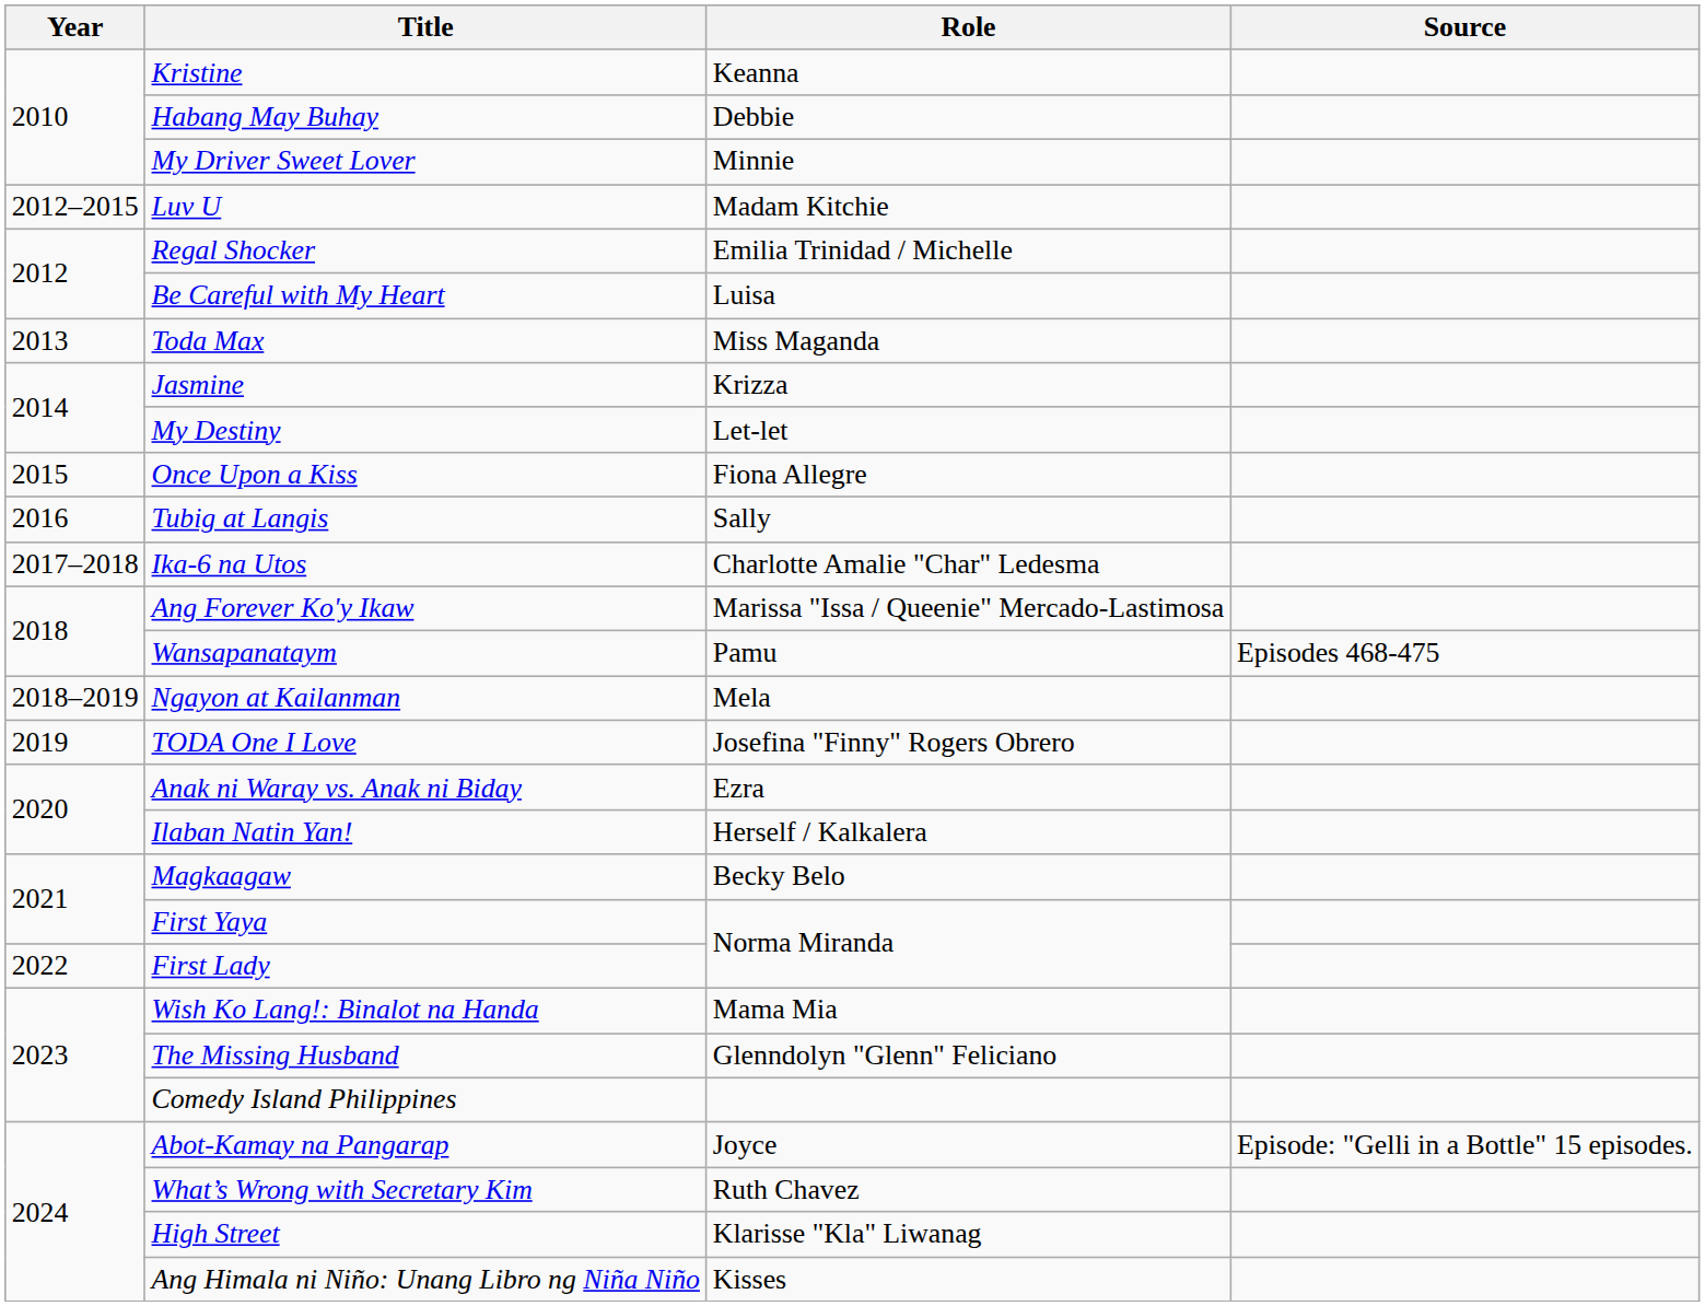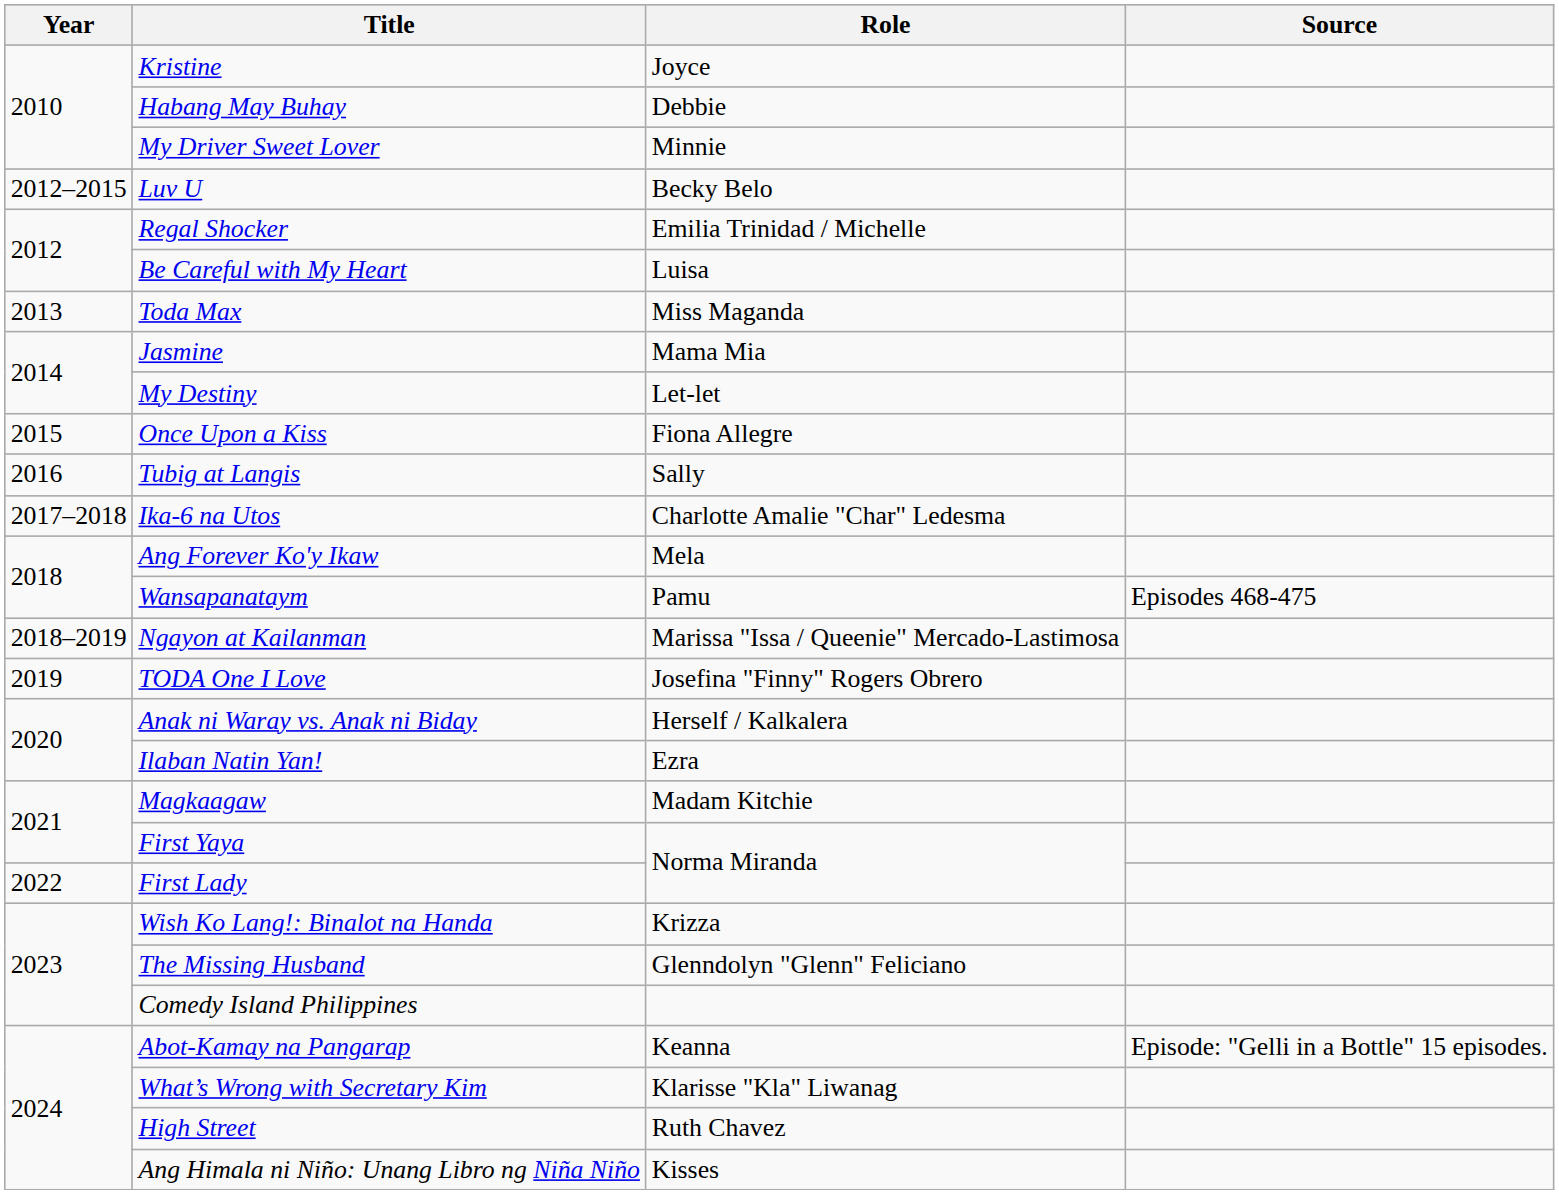Kristine | Role: Keanna -> Joyce
Luv U | Role: Madam Kitchie -> Becky Belo
Jasmine | Role: Krizza -> Mama Mia
Ang Forever Ko'y Ikaw | Role: Marissa "Issa / Queenie" Mercado-Lastimosa -> Mela
Ngayon at Kailanman | Role: Mela -> Marissa "Issa / Queenie" Mercado-Lastimosa
Anak ni Waray vs. Anak ni Biday | Role: Ezra -> Herself / Kalkalera
Ilaban Natin Yan! | Role: Herself / Kalkalera -> Ezra
Magkaagaw | Role: Becky Belo -> Madam Kitchie
Wish Ko Lang!: Binalot na Handa | Role: Mama Mia -> Krizza
Abot-Kamay na Pangarap | Role: Joyce -> Keanna
What’s Wrong with Secretary Kim | Role: Ruth Chavez -> Klarisse "Kla" Liwanag
High Street | Role: Klarisse "Kla" Liwanag -> Ruth Chavez
